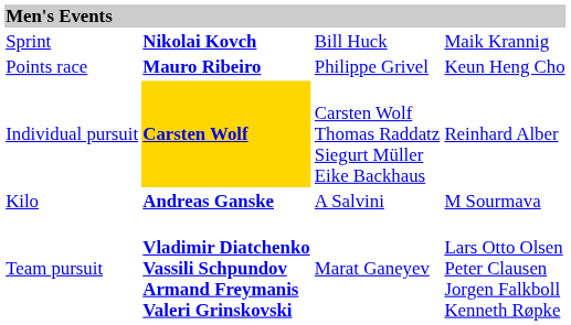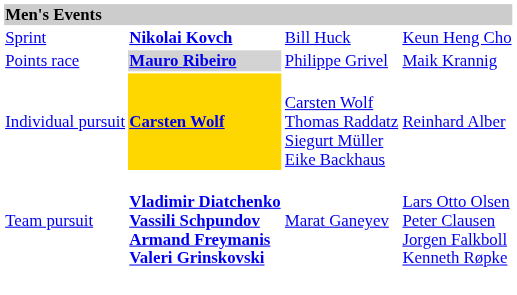Sprint | column 4: Maik Krannig -> Keun Heng Cho
Points race | column 2: no background -> lightgrey background
Points race | column 4: Keun Heng Cho -> Maik Krannig
- row: Kilo | Andreas Ganske | A Salvini | M Sourmava
